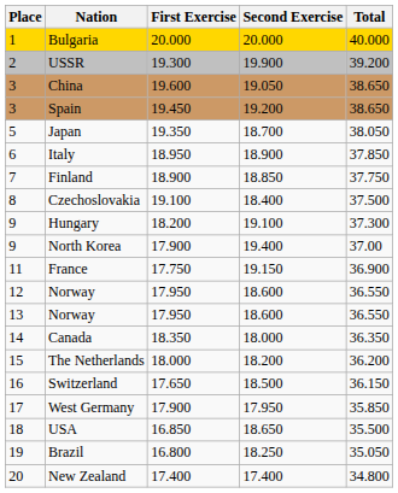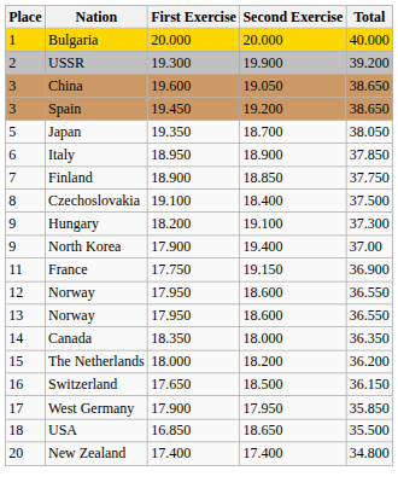- row: 19 | Brazil | 16.800 | 18.250 | 35.050
